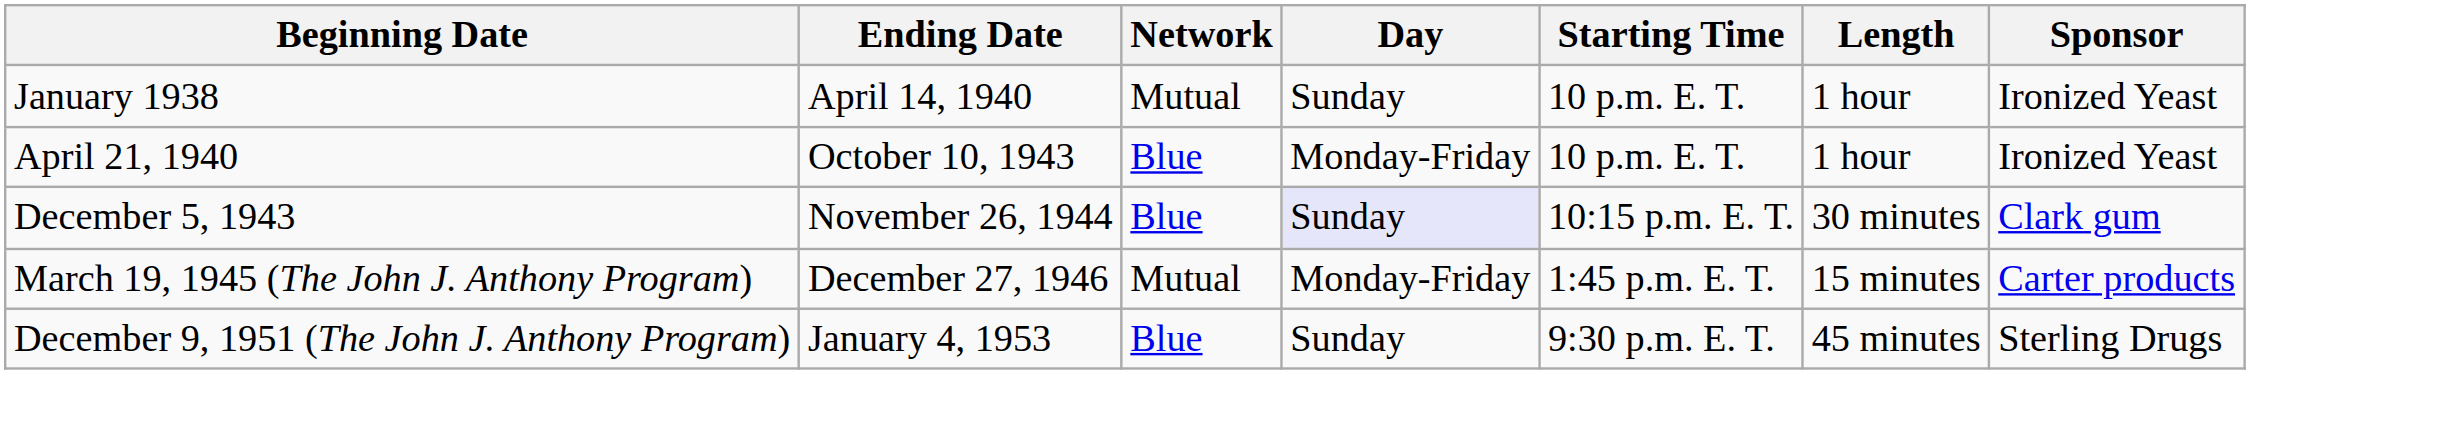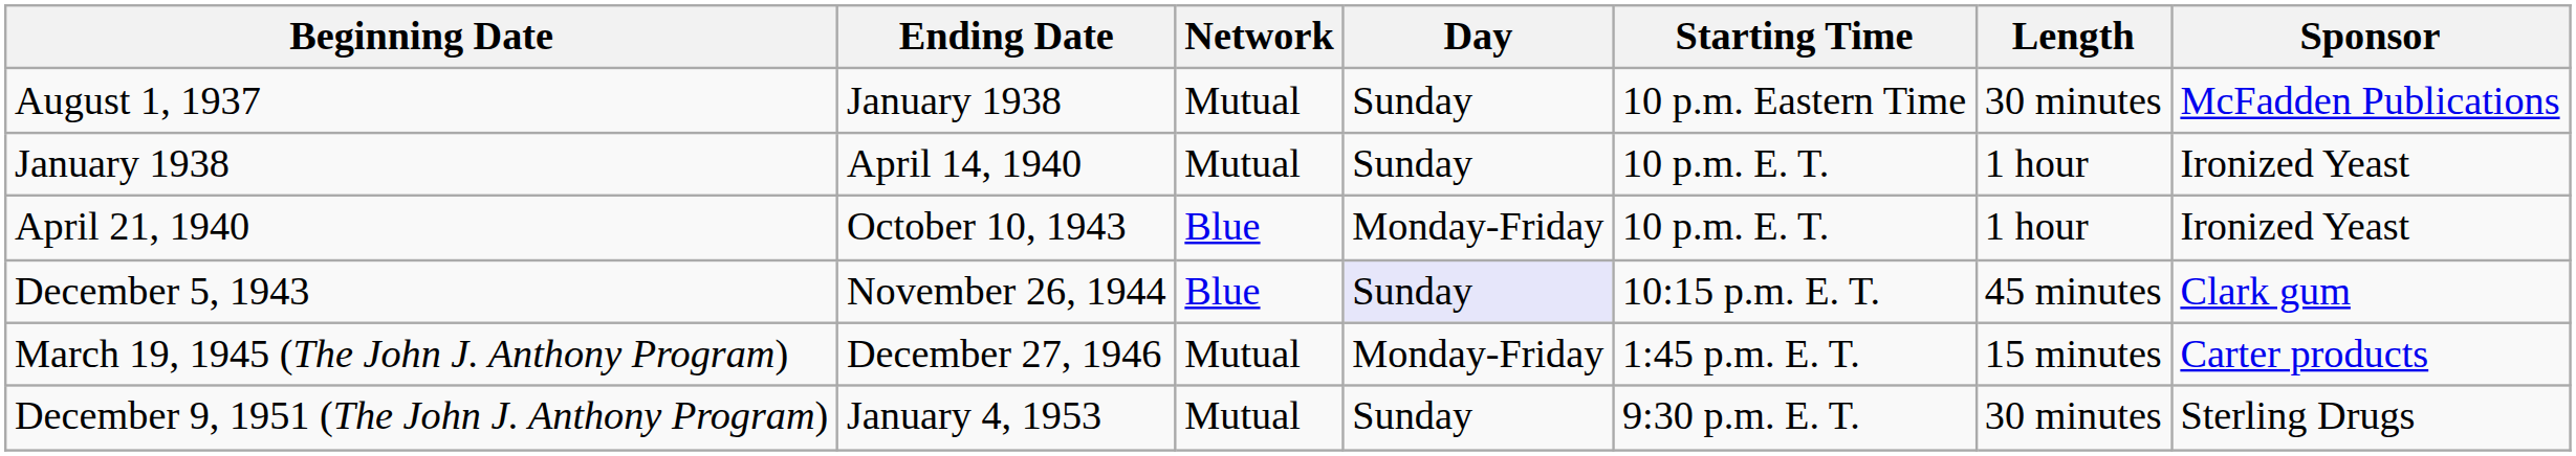+ row: August 1, 1937 | January 1938 | Mutual | Sunday | 10 p.m. Eastern Time | 30 minutes | McFadden Publications
December 5, 1943 | Length: 30 minutes -> 45 minutes
December 9, 1951 (The John J. Anthony Program) | Network: Blue -> Mutual
December 9, 1951 (The John J. Anthony Program) | Length: 45 minutes -> 30 minutes
